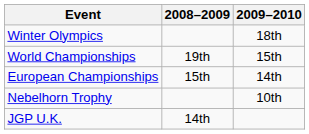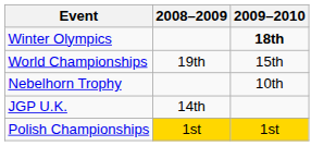Winter Olympics | 2009–2010: normal -> bold
- row: European Championships | 15th | 14th
+ row: Polish Championships | 1st | 1st
